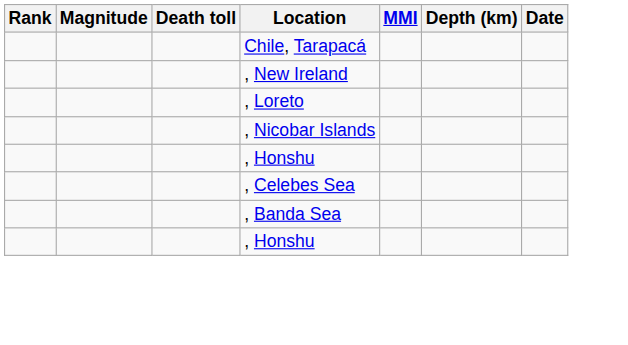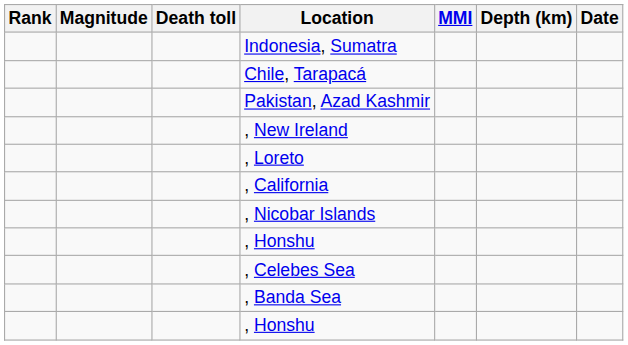+ row: Indonesia, Sumatra
+ row: Pakistan, Azad Kashmir
+ row: , California
